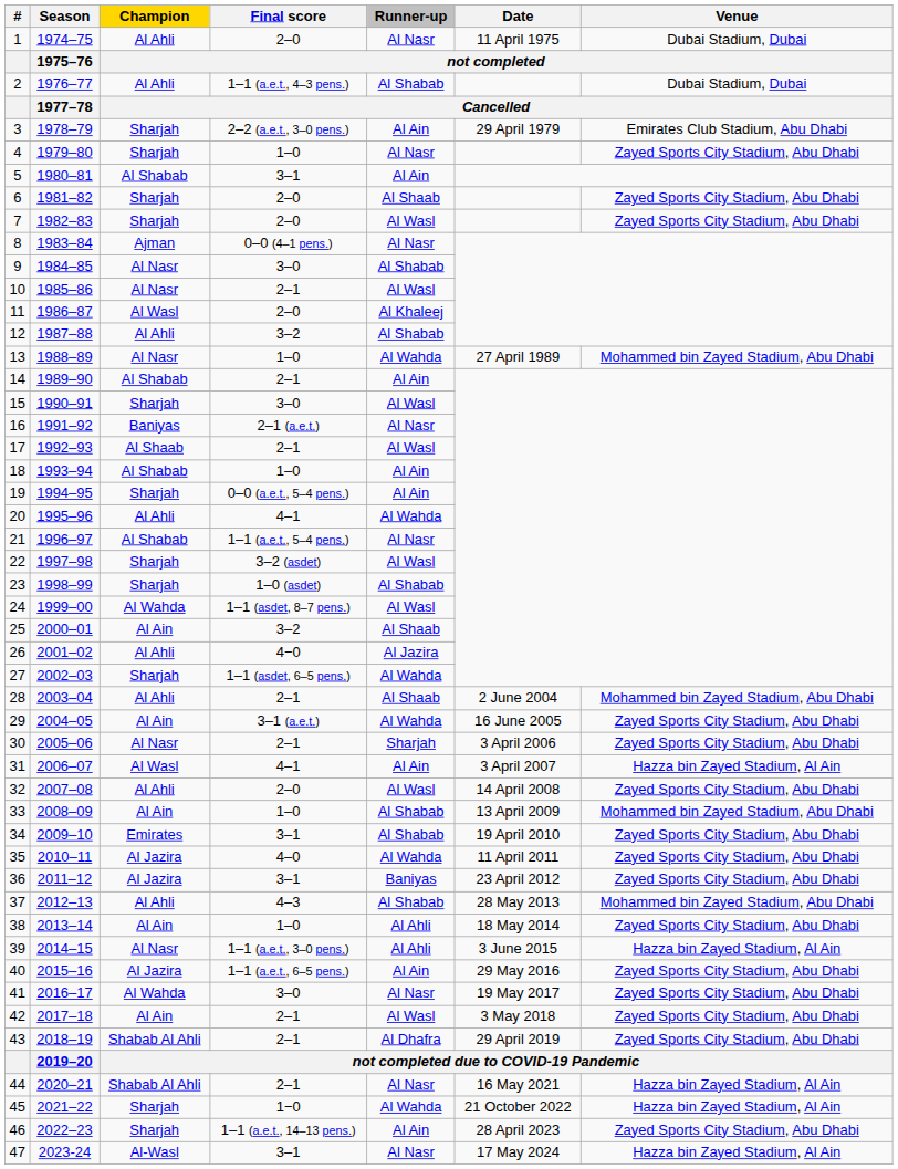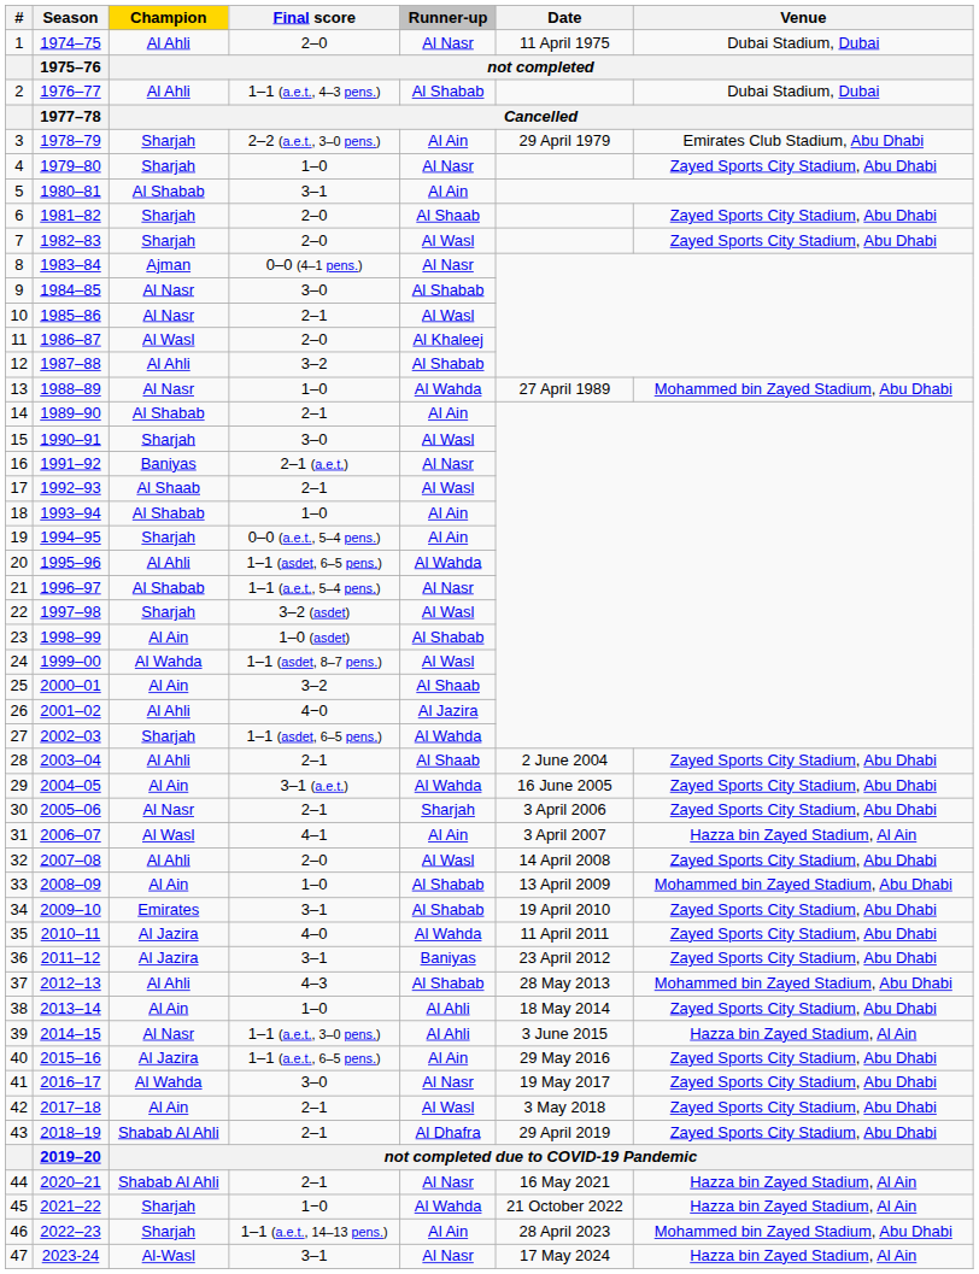20 | Final score: 4–1 -> 1–1 (asdet, 6–5 pens.)
23 | Champion: Sharjah -> Al Ain
28 | Venue: Mohammed bin Zayed Stadium, Abu Dhabi -> Zayed Sports City Stadium, Abu Dhabi
46 | Venue: Zayed Sports City Stadium, Abu Dhabi -> Mohammed bin Zayed Stadium, Abu Dhabi
